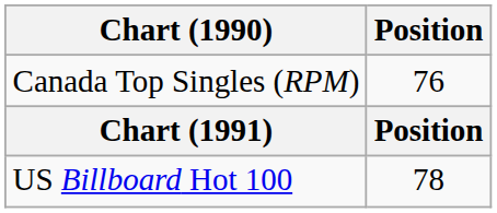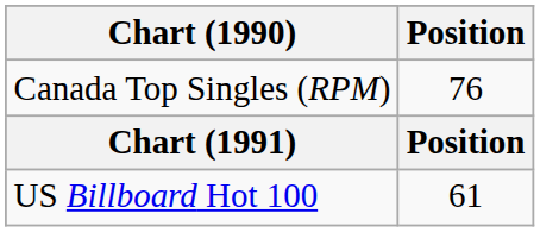US Billboard Hot 100 | Position: 78 -> 61
